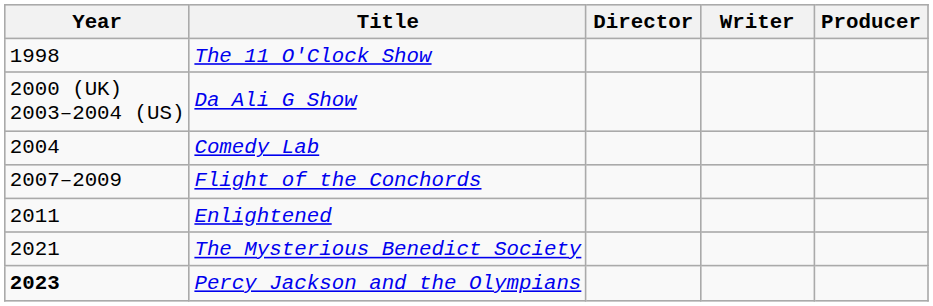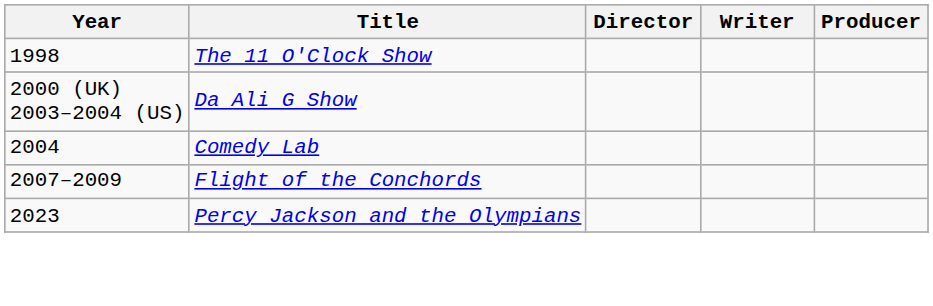- row: 2011 | Enlightened
- row: 2021 | The Mysterious Benedict Society
Percy Jackson and the Olympians | Year: bold -> normal
